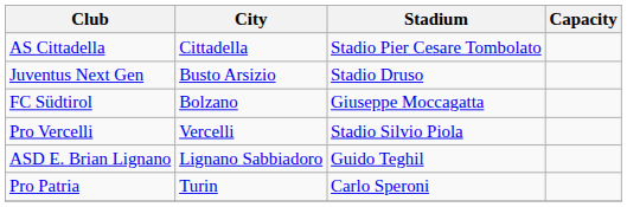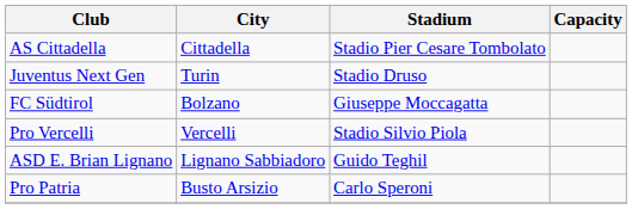Juventus Next Gen | City: Busto Arsizio -> Turin
Pro Patria | City: Turin -> Busto Arsizio
